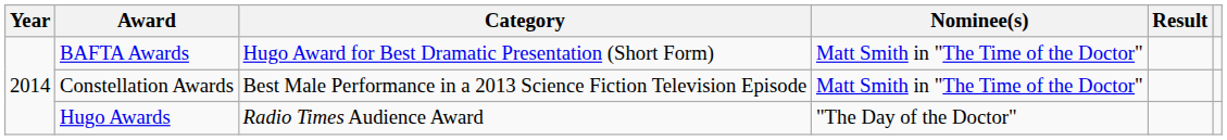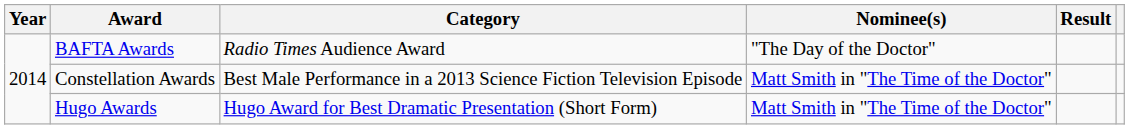BAFTA Awards | Category: Hugo Award for Best Dramatic Presentation (Short Form) -> Radio Times Audience Award
BAFTA Awards | Nominee(s): Matt Smith in "The Time of the Doctor" -> "The Day of the Doctor"
Hugo Awards | Category: Radio Times Audience Award -> Hugo Award for Best Dramatic Presentation (Short Form)
Hugo Awards | Nominee(s): "The Day of the Doctor" -> Matt Smith in "The Time of the Doctor"
